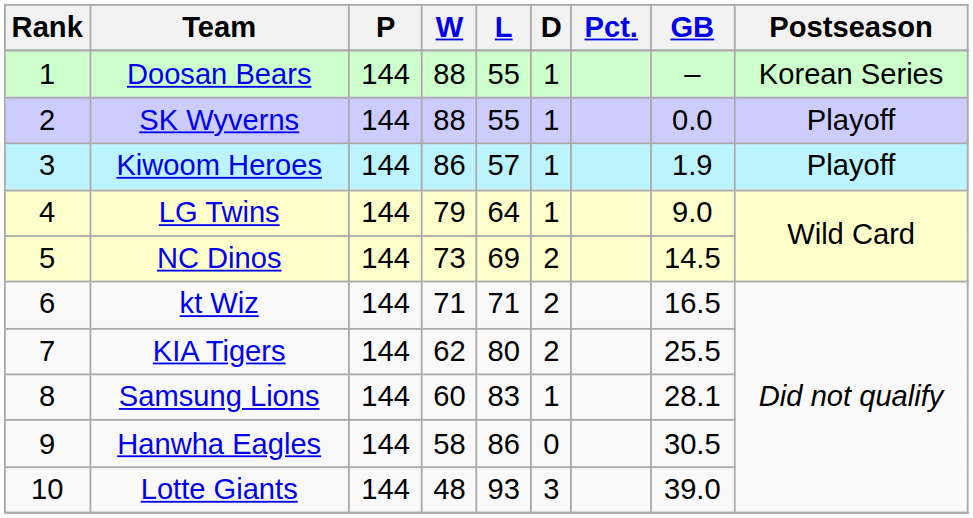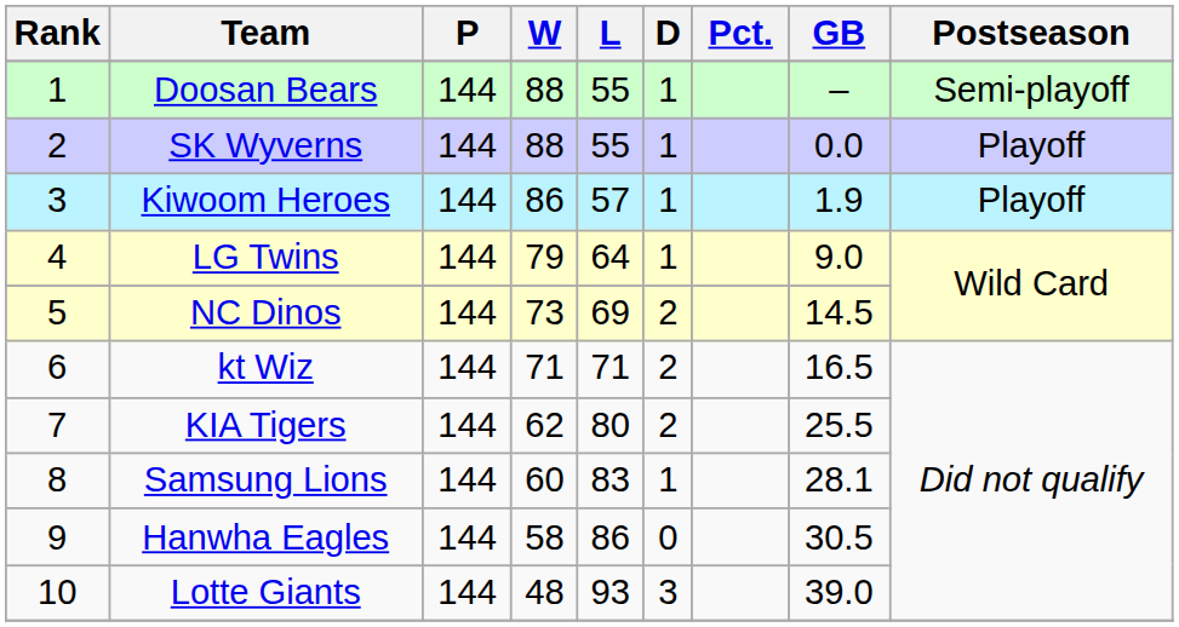Doosan Bears | Postseason: Korean Series -> Semi-playoff
